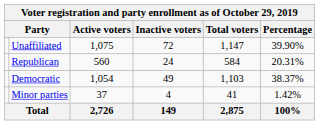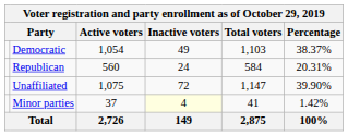rows swapped: Democratic <-> Unaffiliated
Minor parties | Inactive voters: no background -> lightyellow background
